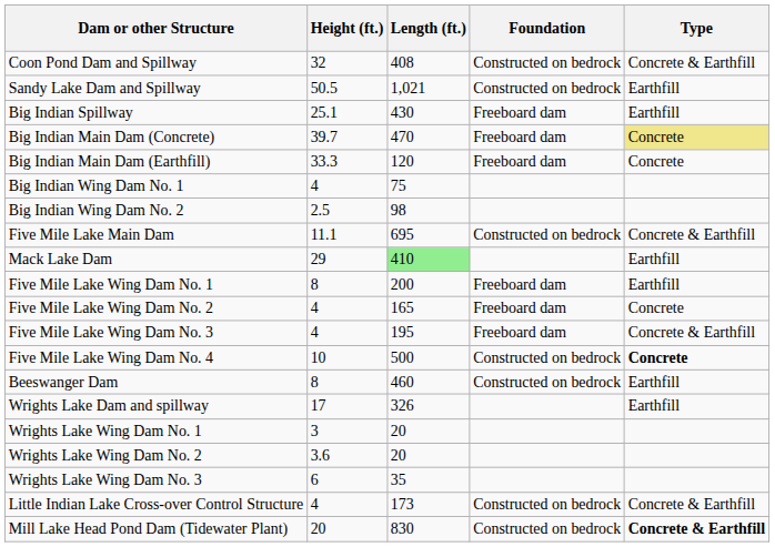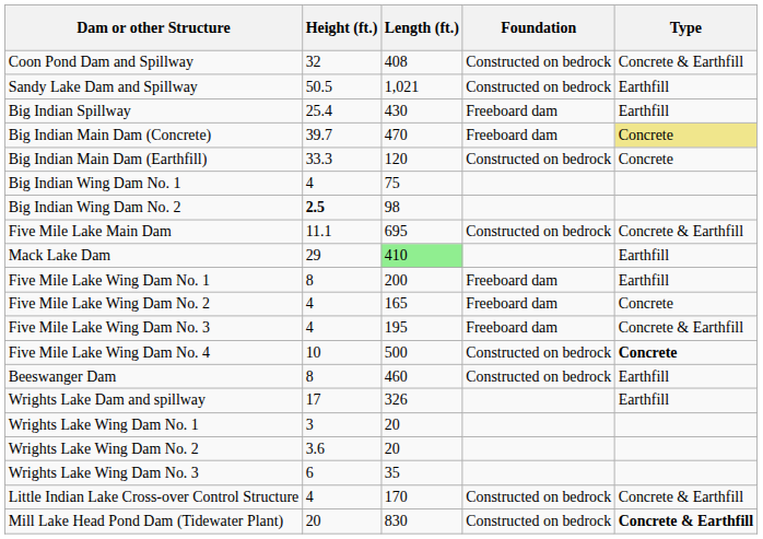Big Indian Spillway | Height (ft.): 25.1 -> 25.4
Big Indian Main Dam (Earthfill) | Foundation: Freeboard dam -> Constructed on bedrock
Big Indian Wing Dam No. 2 | Height (ft.): normal -> bold
Little Indian Lake Cross-over Control Structure | Length (ft.): 173 -> 170
